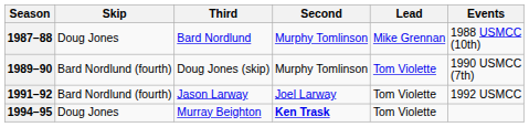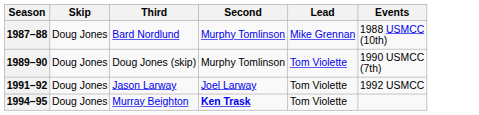1989–90 | Skip: Bard Nordlund (fourth) -> Doug Jones
1991–92 | Skip: Bard Nordlund (fourth) -> Doug Jones
